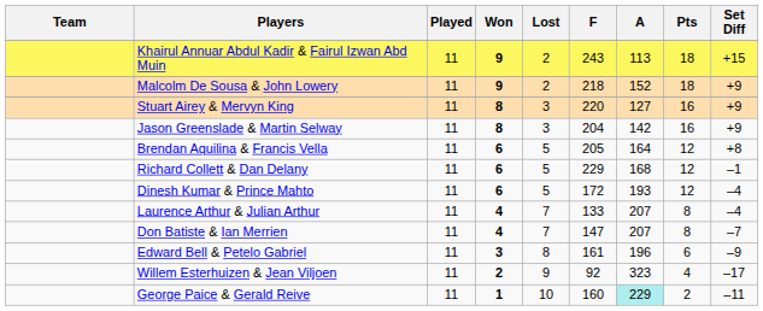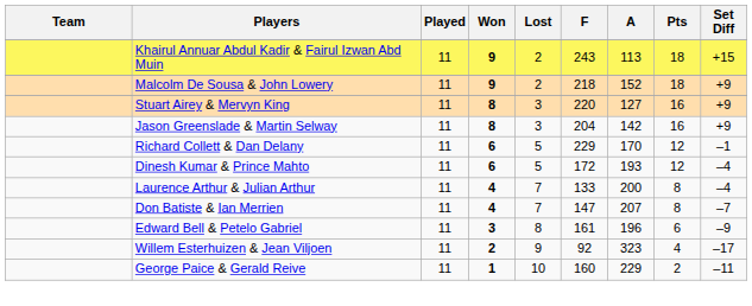- row: Brendan Aquilina & Francis Vella | 11 | 6 | 5 | 205 | 164 | 12 | +8
Richard Collett & Dan Delany | A: 168 -> 170
Laurence Arthur & Julian Arthur | A: 207 -> 200
George Paice & Gerald Reive | A: paleturquoise background -> no background
